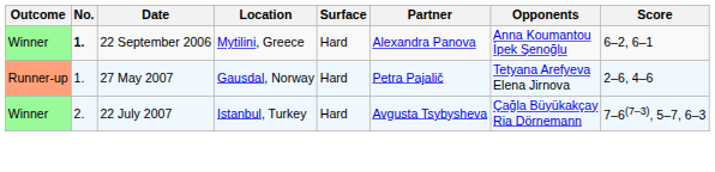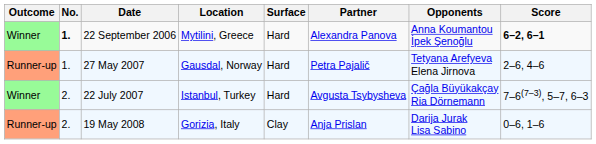22 September 2006 | Score: normal -> bold
+ row: Runner-up | 2. | 19 May 2008 | Gorizia, Italy | Clay | Anja Prislan | Darija Jurak Lisa Sabino | 0–6, 1–6
